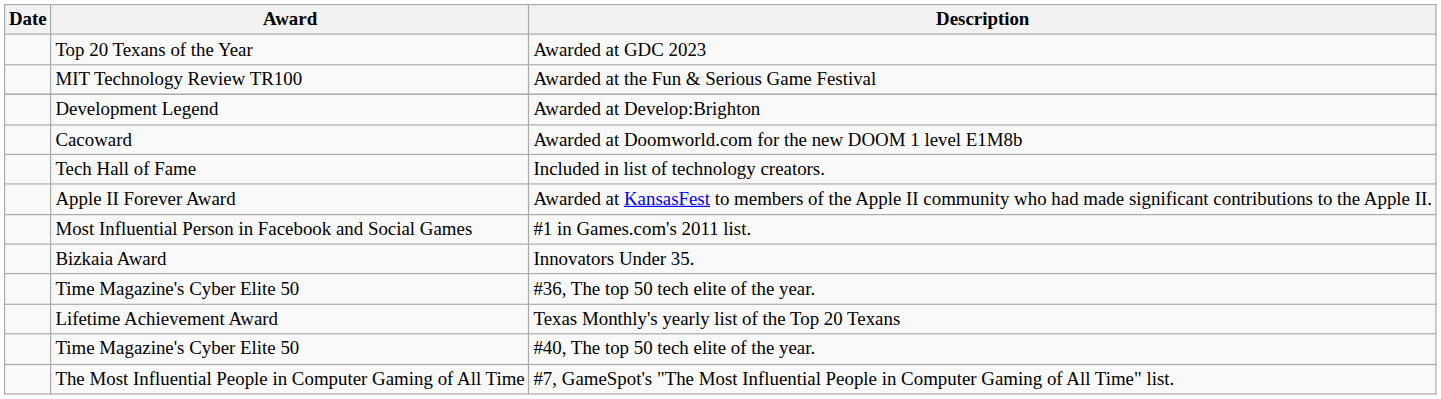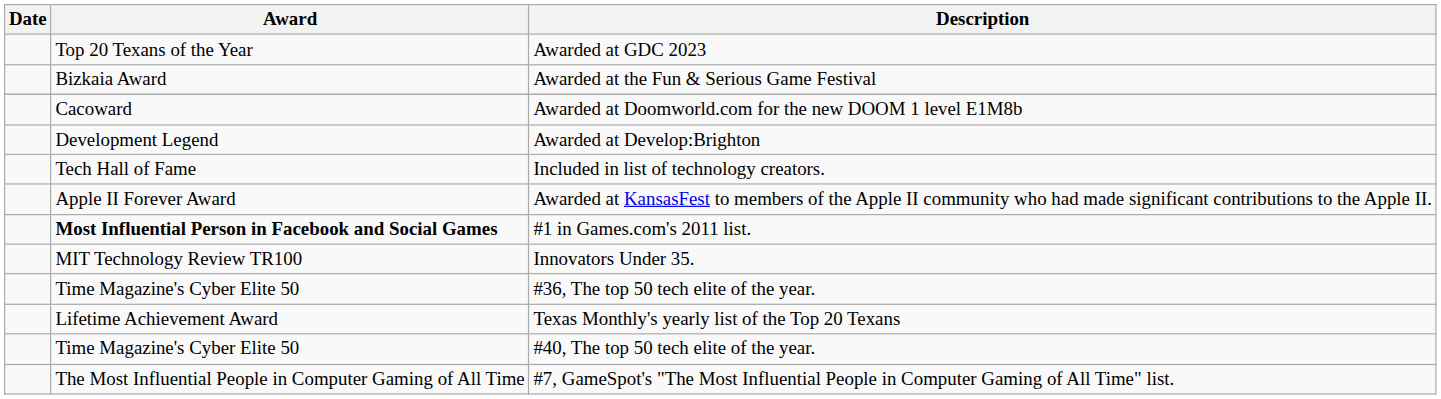Awarded at the Fun & Serious Game Festival | Award: MIT Technology Review TR100 -> Bizkaia Award
rows swapped: Awarded at Develop:Brighton <-> Awarded at Doomworld.com for the new DOOM 1 level E1M8b
#1 in Games.com's 2011 list. | Award: normal -> bold
Innovators Under 35. | Award: Bizkaia Award -> MIT Technology Review TR100
